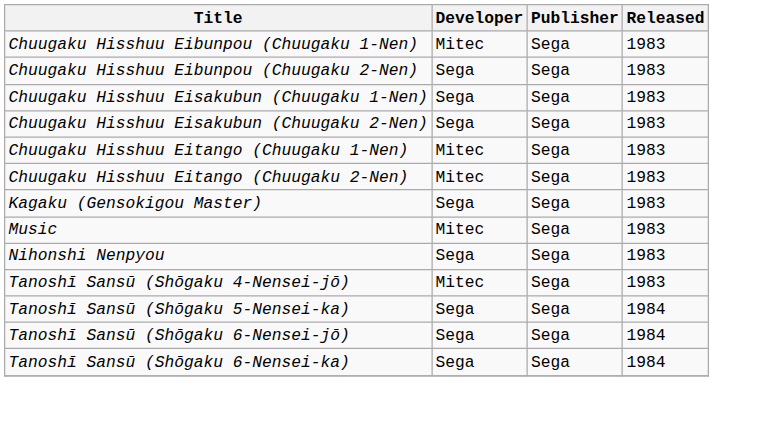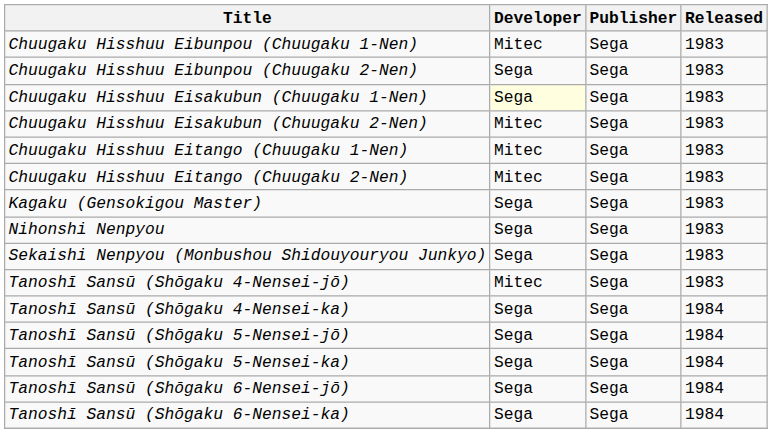Chuugaku Hisshuu Eisakubun (Chuugaku 1-Nen) | Developer: no background -> lightyellow background
Chuugaku Hisshuu Eisakubun (Chuugaku 2-Nen) | Developer: Sega -> Mitec
- row: Music | Mitec | Sega | 1983
+ row: Sekaishi Nenpyou (Monbushou Shidouyouryou Junkyo) | Sega | Sega | 1983
+ row: Tanoshī Sansū (Shōgaku 4-Nensei-ka) | Sega | Sega | 1984
+ row: Tanoshī Sansū (Shōgaku 5-Nensei-jō) | Sega | Sega | 1984
